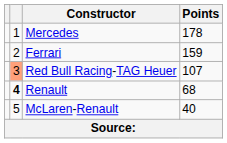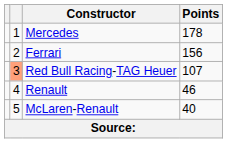Ferrari | Points: 159 -> 156
Renault | column 2: bold -> normal
Renault | Points: 68 -> 46
